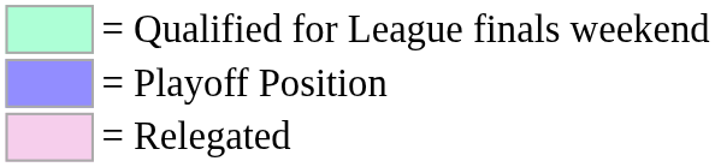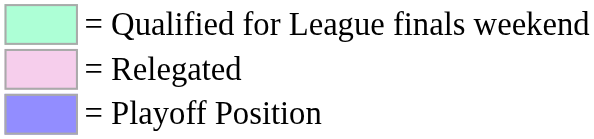rows swapped: = Playoff Position <-> = Relegated
